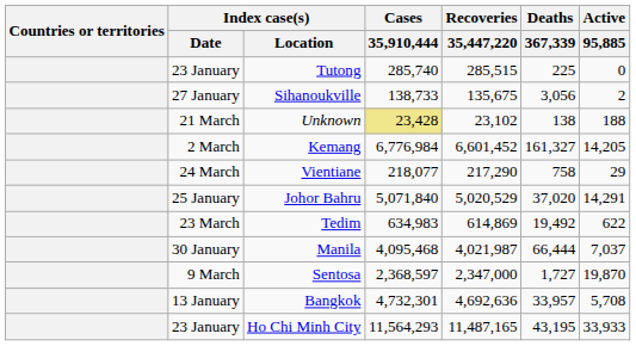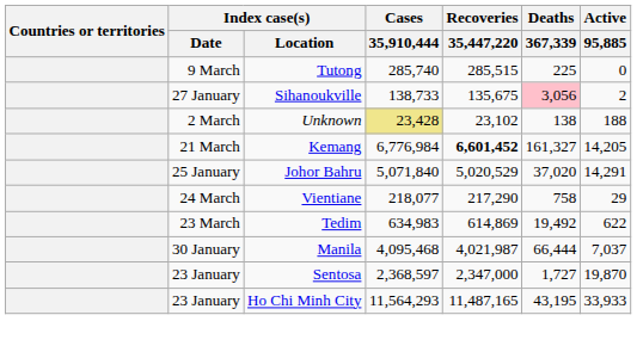Tutong | Index case(s) / Date: 23 January -> 9 March
Sihanoukville | Deaths / 367,339: no background -> pink background
Unknown | Index case(s) / Date: 21 March -> 2 March
Kemang | Index case(s) / Date: 2 March -> 21 March
Kemang | Recoveries / 35,447,220: normal -> bold
rows swapped: Vientiane <-> Johor Bahru
Sentosa | Index case(s) / Date: 9 March -> 23 January
- row: 13 January | Bangkok | 4,732,301 | 4,692,636 | 33,957 | 5,708
